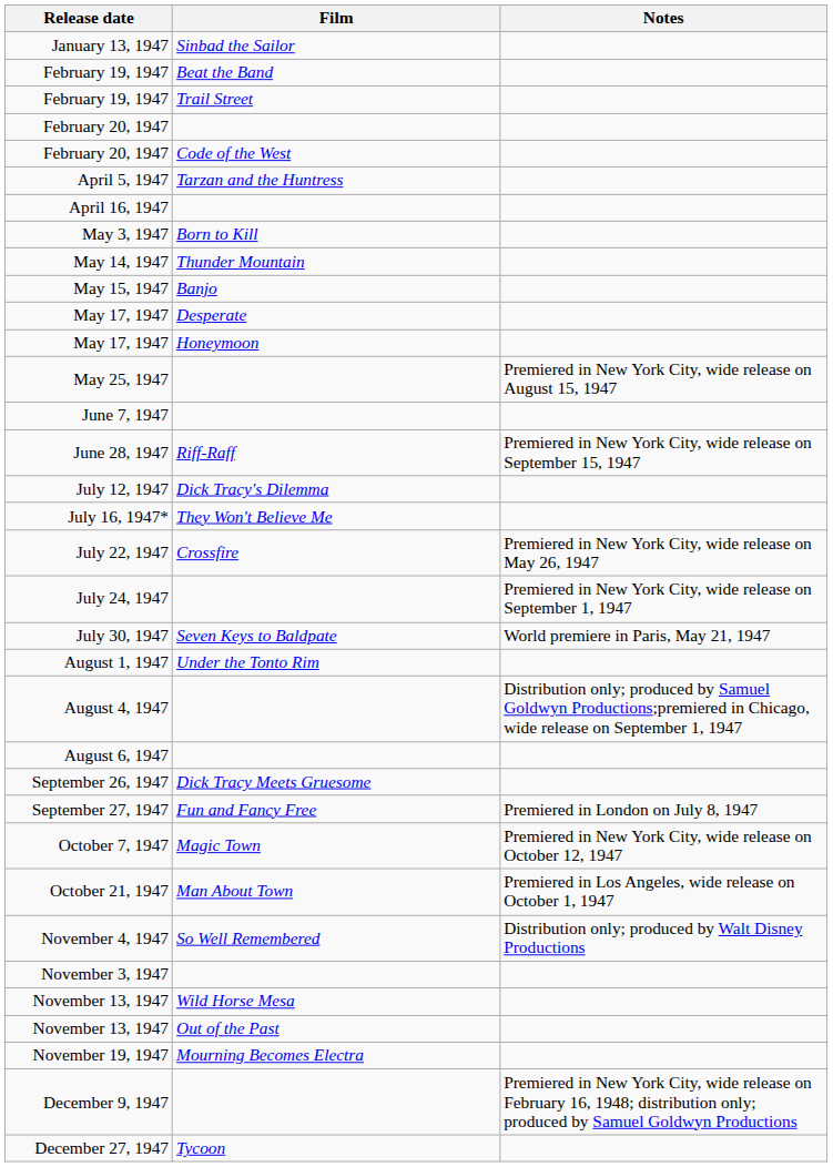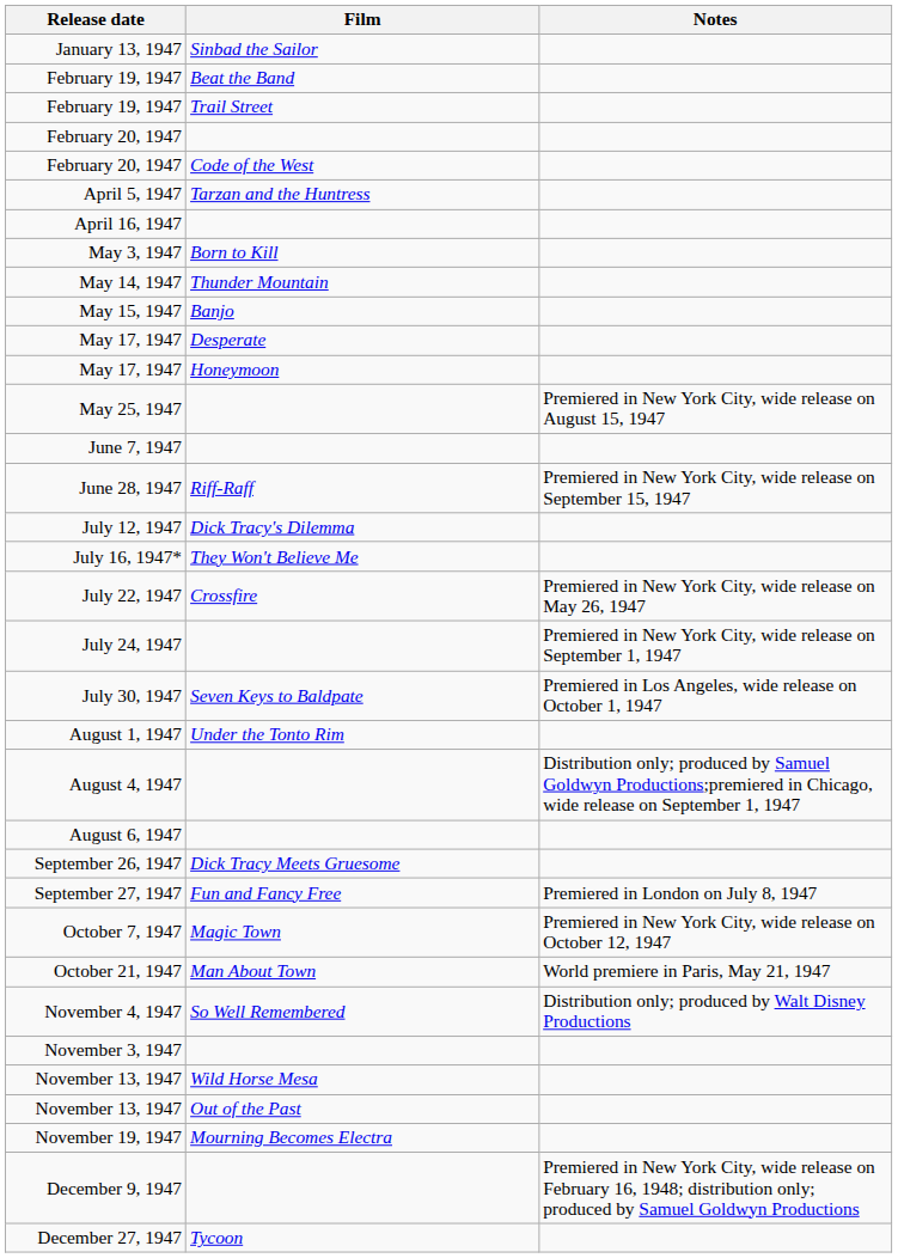July 30, 1947 | Notes: World premiere in Paris, May 21, 1947 -> Premiered in Los Angeles, wide release on October 1, 1947
October 21, 1947 | Notes: Premiered in Los Angeles, wide release on October 1, 1947 -> World premiere in Paris, May 21, 1947
